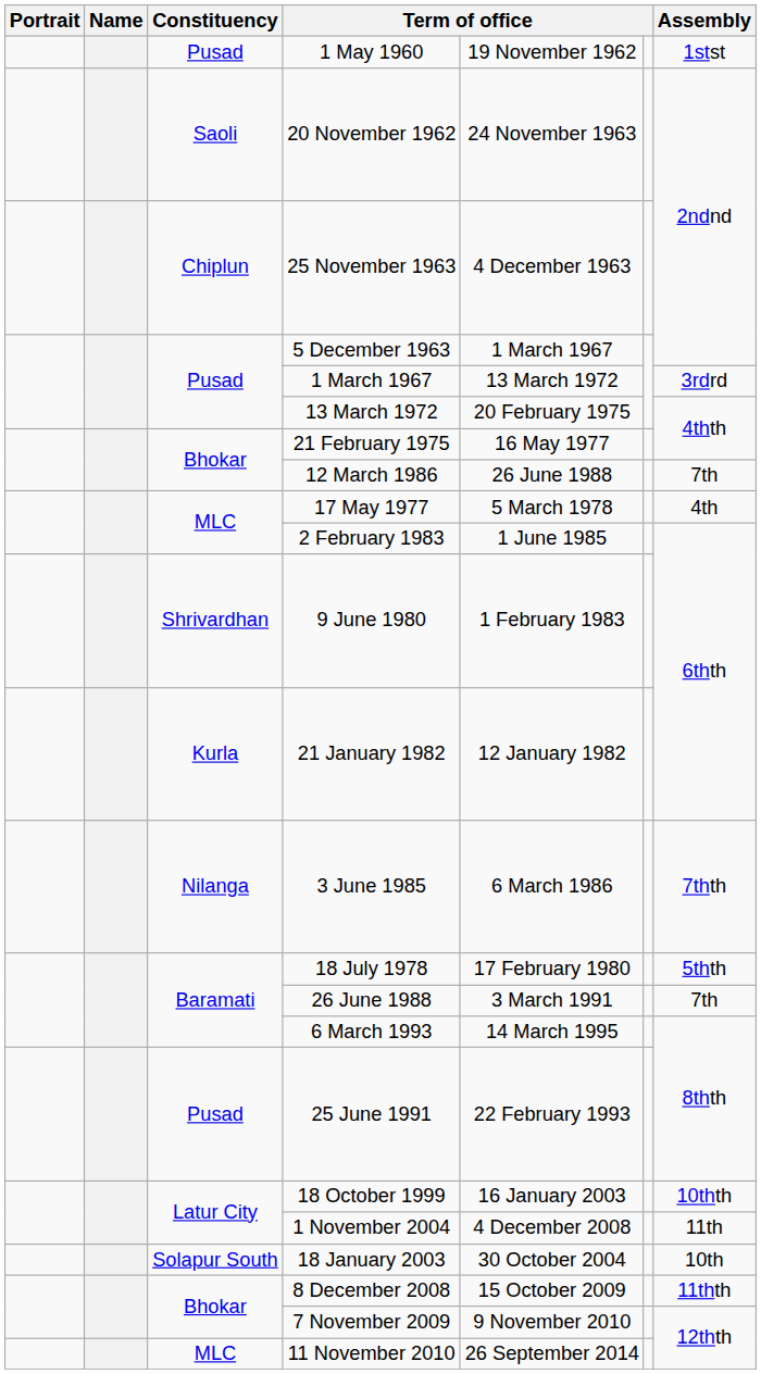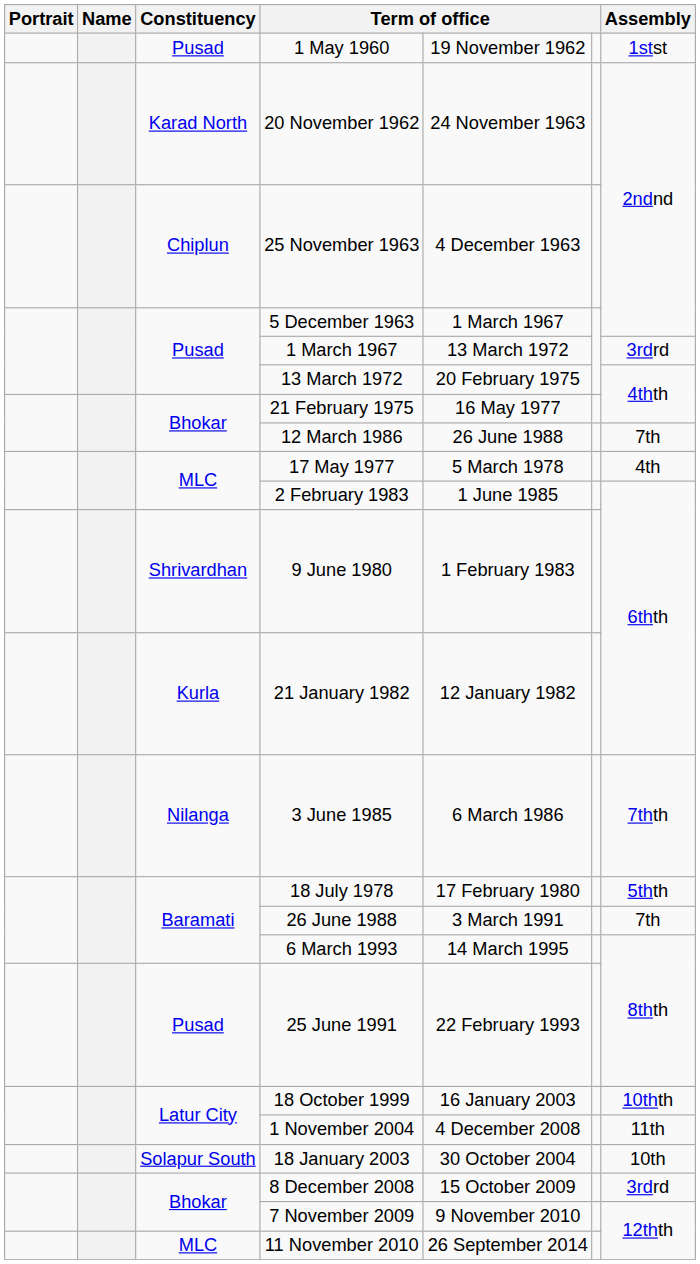20 November 1962 | Constituency: Saoli -> Karad North
8 December 2008 | Assembly: 11thth -> 3rdrd
